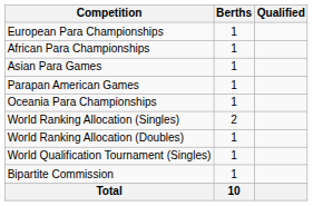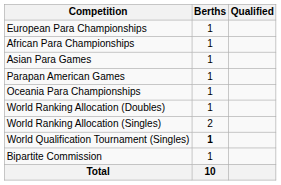rows swapped: World Ranking Allocation (Singles) <-> World Ranking Allocation (Doubles)
World Qualification Tournament (Singles) | Berths: normal -> bold
